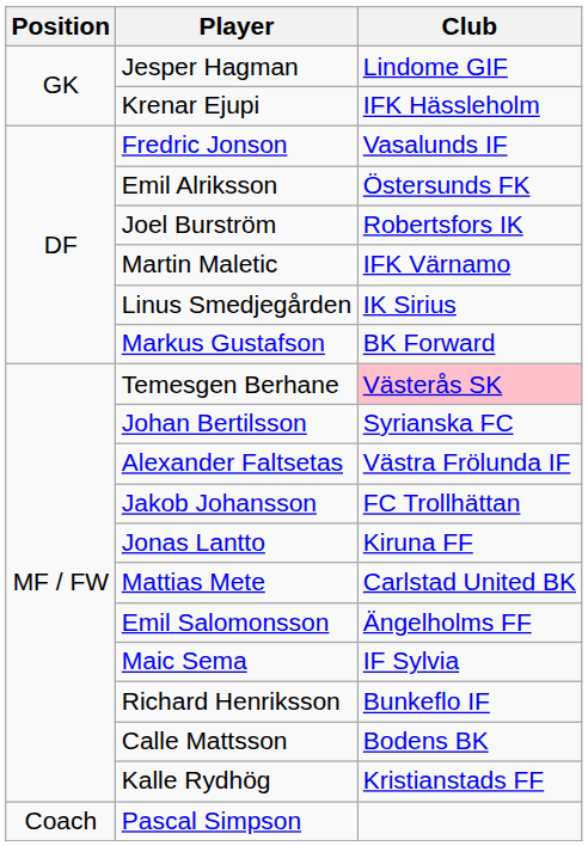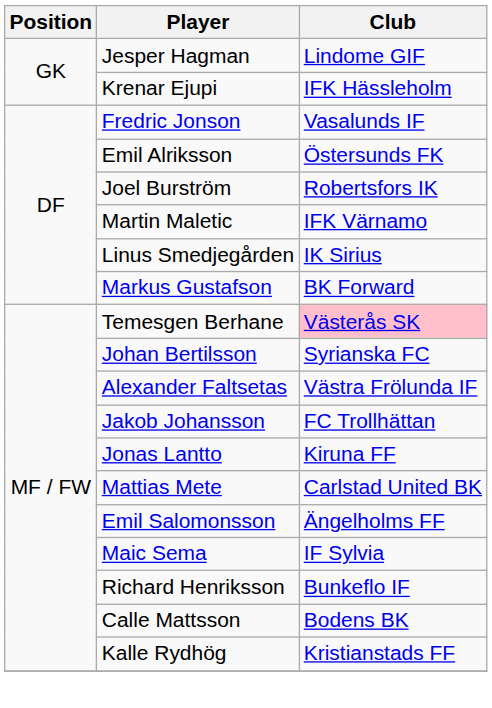- row: Coach | Pascal Simpson
